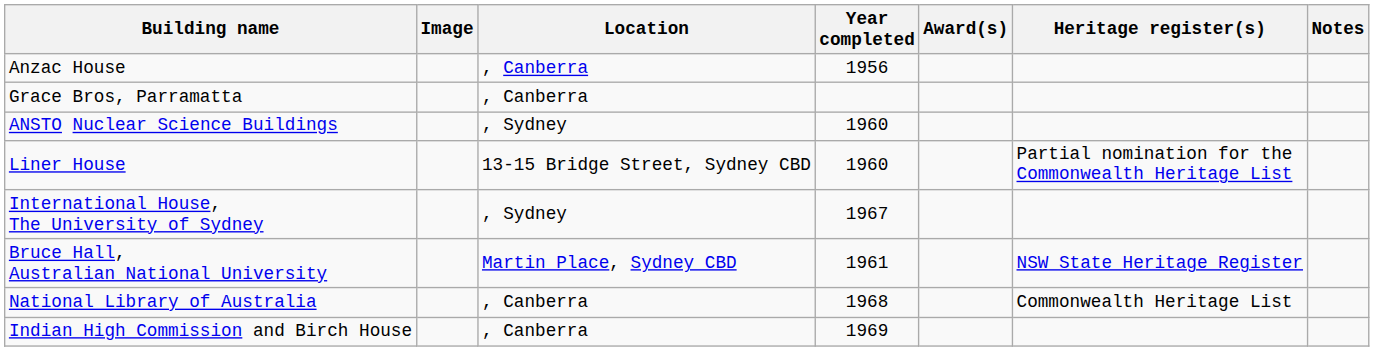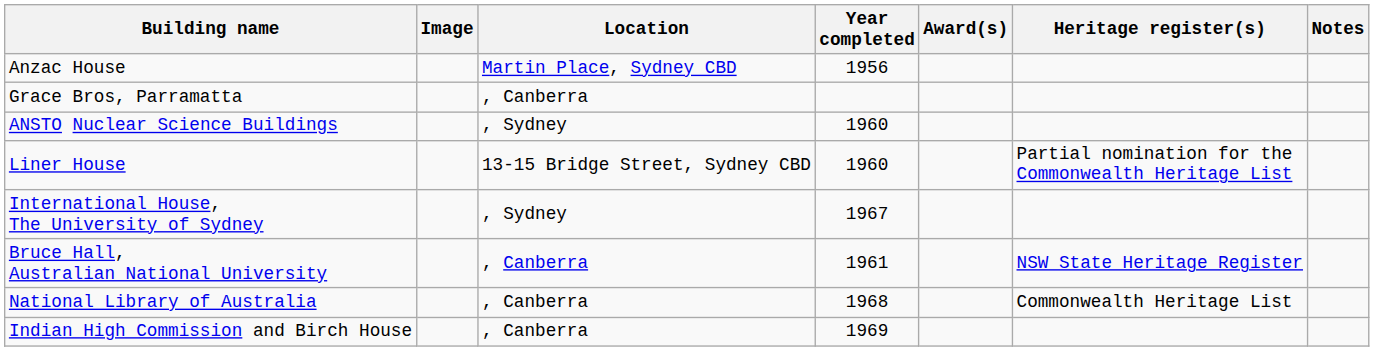Anzac House | Location: , Canberra -> Martin Place, Sydney CBD
Bruce Hall, Australian National University | Location: Martin Place, Sydney CBD -> , Canberra
